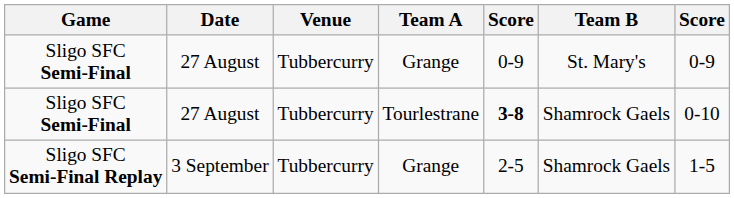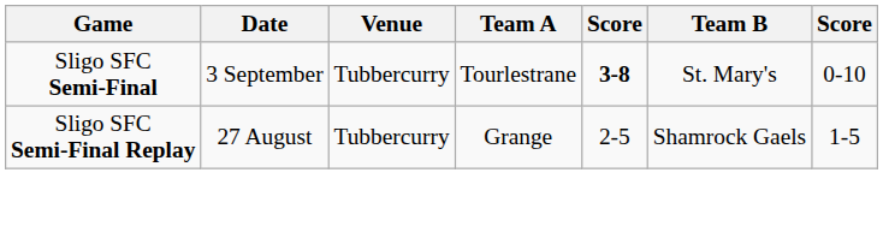- row: Sligo SFC Semi-Final | 27 August | Tubbercurry | Grange | 0-9 | St. Mary's | 0-9
Sligo SFC Semi-Final / Tourlestrane | Date: 27 August -> 3 September
Sligo SFC Semi-Final / Tourlestrane | Team B: Shamrock Gaels -> St. Mary's
Sligo SFC Semi-Final Replay | Date: 3 September -> 27 August
